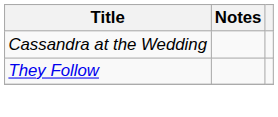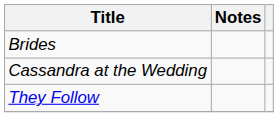+ row: Brides
